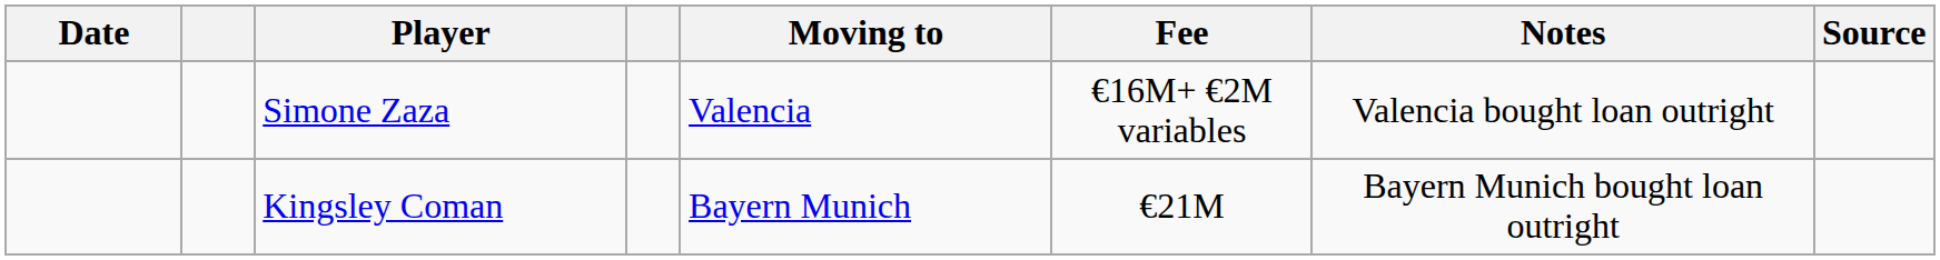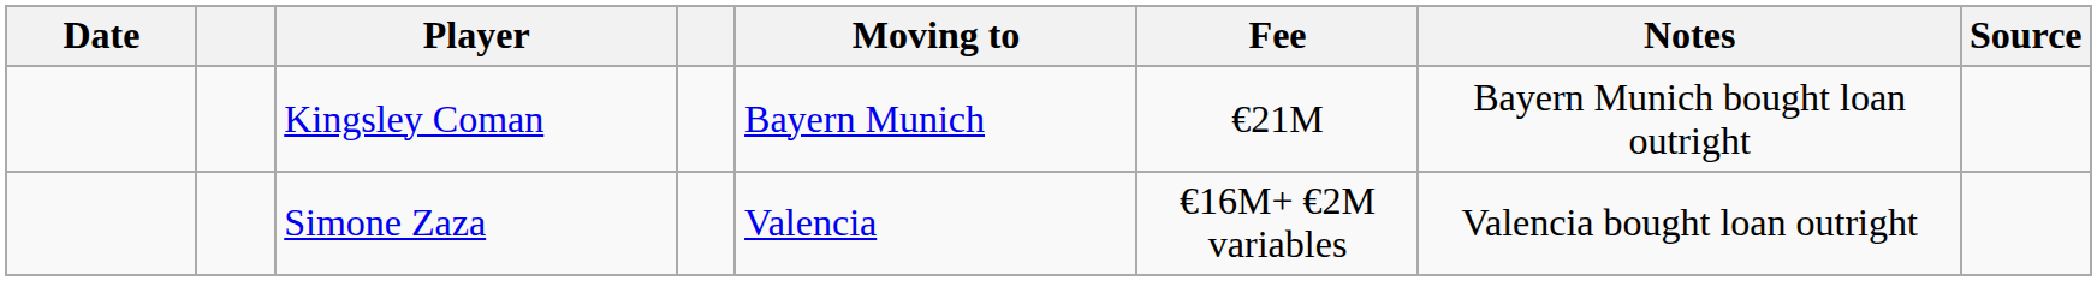rows swapped: Simone Zaza <-> Kingsley Coman
